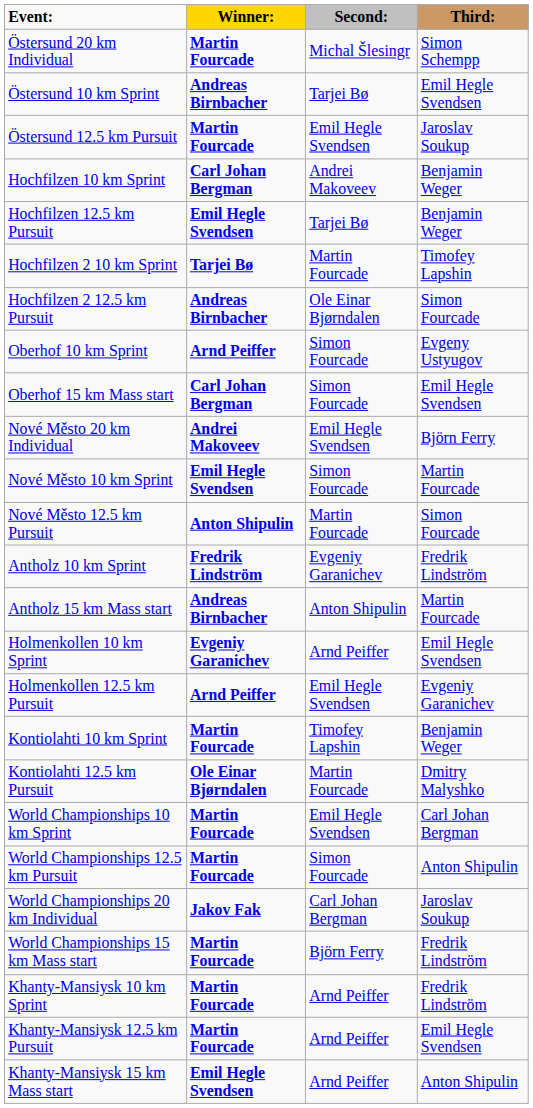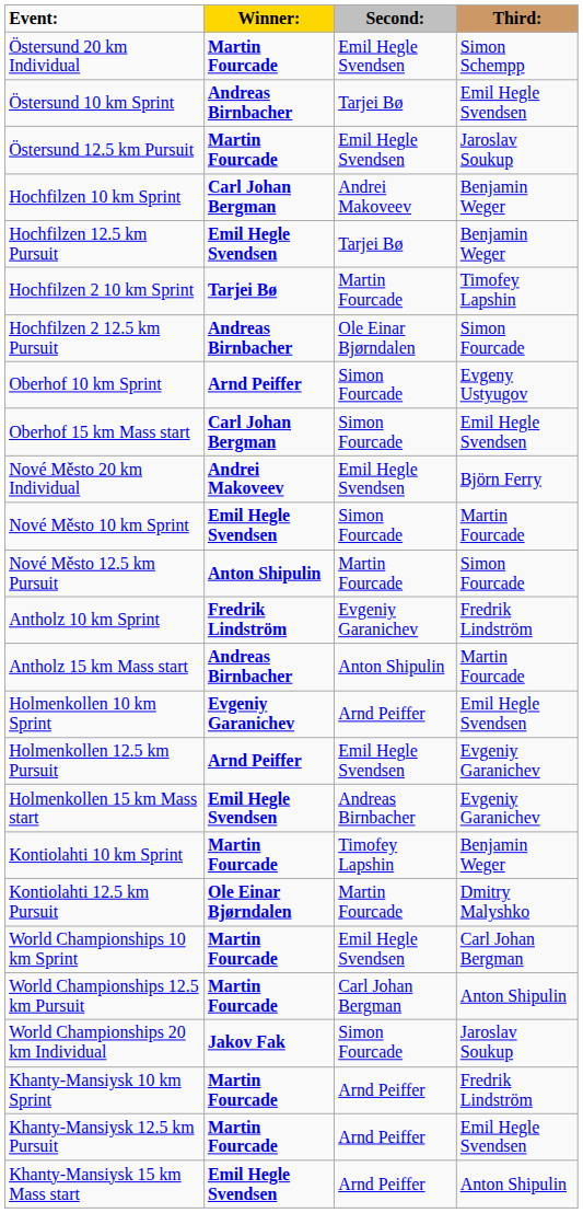Östersund 20 km Individual | Second:: Michal Šlesingr -> Emil Hegle Svendsen
+ row: Holmenkollen 15 km Mass start | Emil Hegle Svendsen | Andreas Birnbacher | Evgeniy Garanichev
World Championships 12.5 km Pursuit | Second:: Simon Fourcade -> Carl Johan Bergman
World Championships 20 km Individual | Second:: Carl Johan Bergman -> Simon Fourcade
- row: World Championships 15 km Mass start | Martin Fourcade | Björn Ferry | Fredrik Lindström
